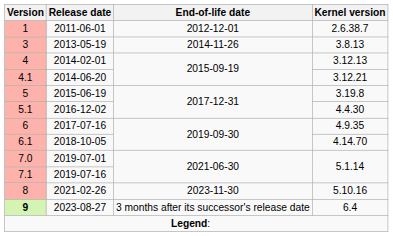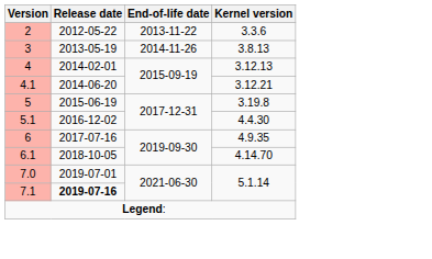- row: 1 | 2011-06-01 | 2012-12-01 | 2.6.38.7
+ row: 2 | 2012-05-22 | 2013-11-22 | 3.3.6
7.1 | Release date: normal -> bold
- row: 8 | 2021-02-26 | 2023-11-30 | 5.10.16
- row: 9 | 2023-08-27 | 3 months after its successor's release date | 6.4
